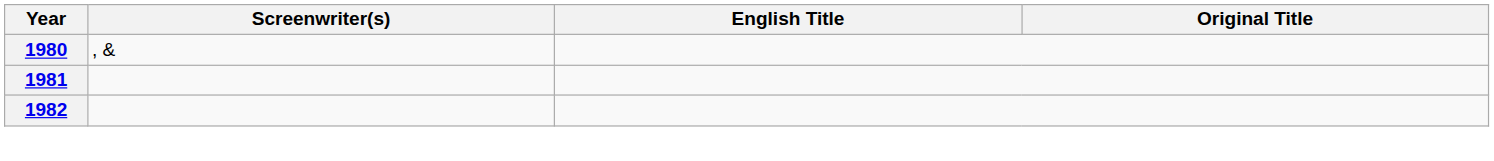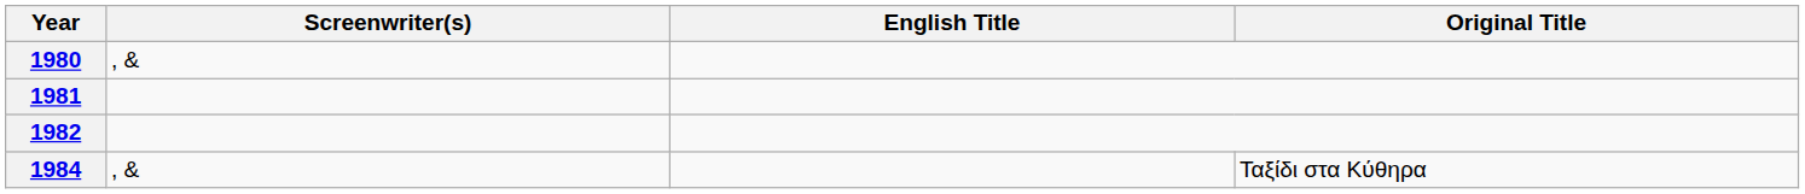+ row: 1984 | , & | Ταξίδι στα Κύθηρα
